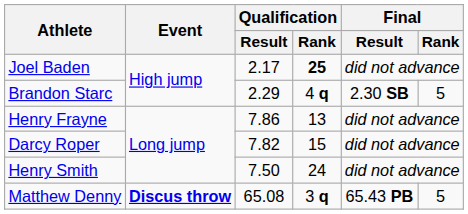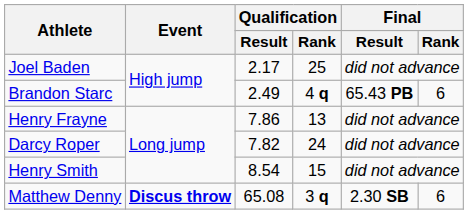Joel Baden | Qualification / Rank: bold -> normal
Brandon Starc | Qualification / Result: 2.29 -> 2.49
Brandon Starc | Final / Result: 2.30 SB -> 65.43 PB
Brandon Starc | Final / Rank: 5 -> 6
Darcy Roper | Qualification / Rank: 15 -> 24
Henry Smith | Qualification / Result: 7.50 -> 8.54
Henry Smith | Qualification / Rank: 24 -> 15
Matthew Denny | Final / Result: 65.43 PB -> 2.30 SB
Matthew Denny | Final / Rank: 5 -> 6
